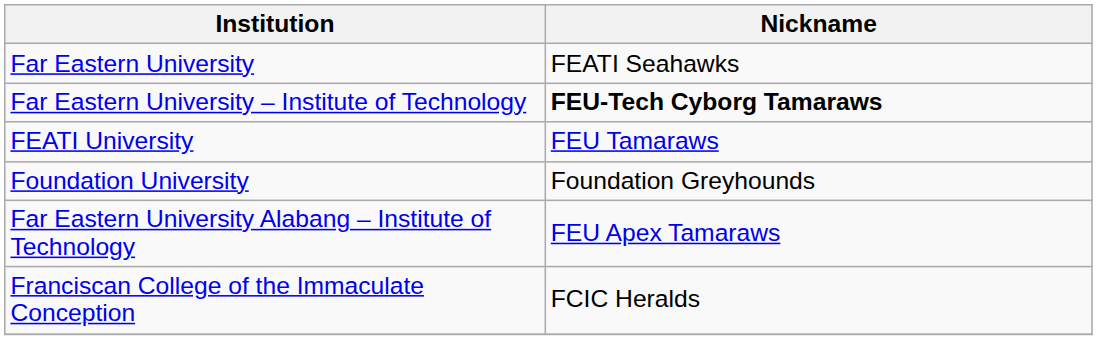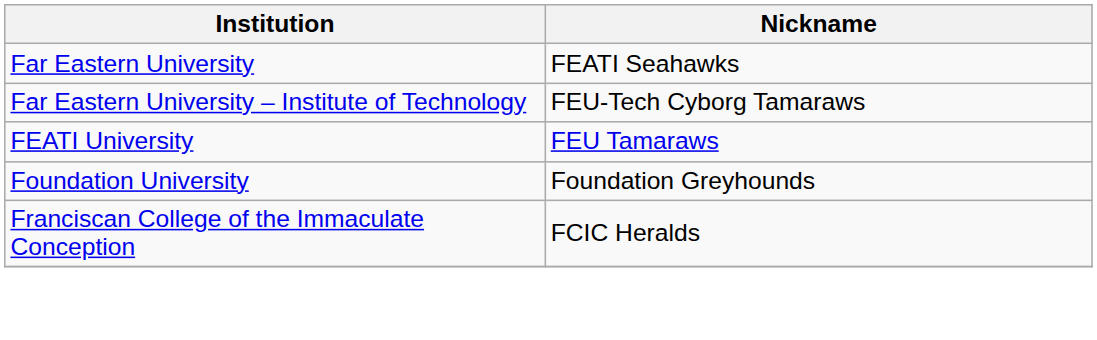Far Eastern University – Institute of Technology | Nickname: bold -> normal
- row: Far Eastern University Alabang – Institute of Technology | FEU Apex Tamaraws
